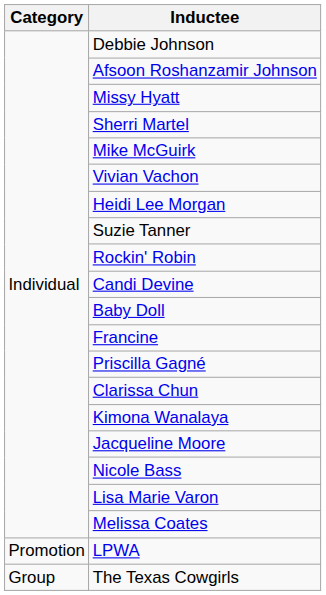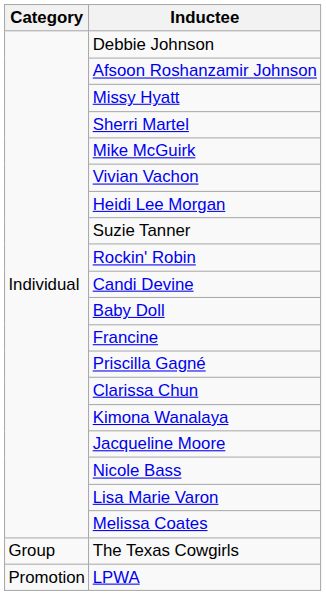rows swapped: The Texas Cowgirls <-> LPWA
